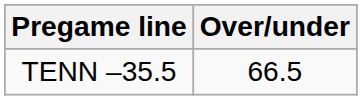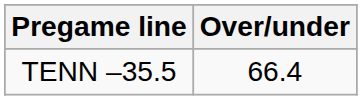TENN –35.5 | Over/under: 66.5 -> 66.4
